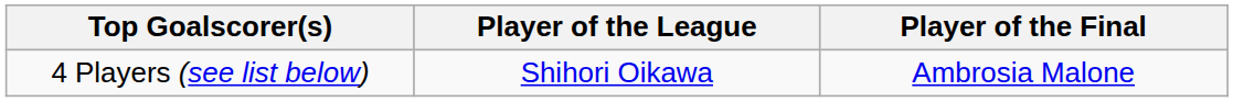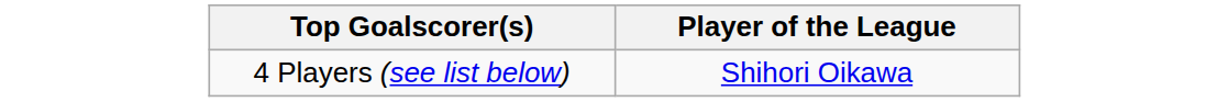- column: Player of the Final | Ambrosia Malone
